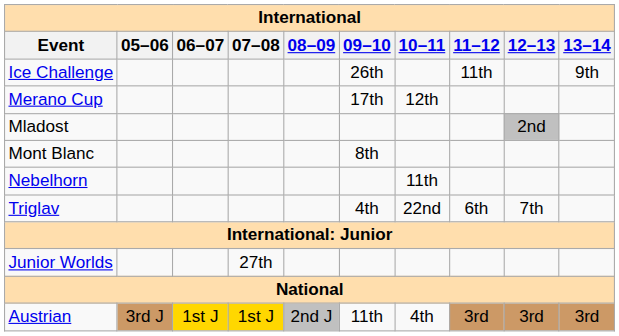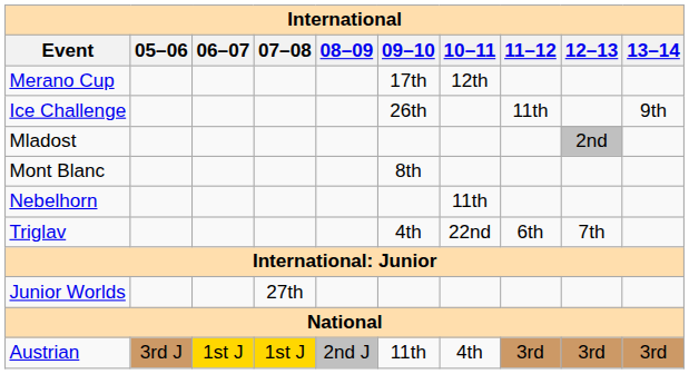rows swapped: Ice Challenge <-> Merano Cup
